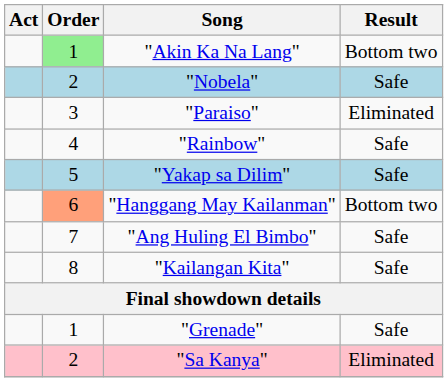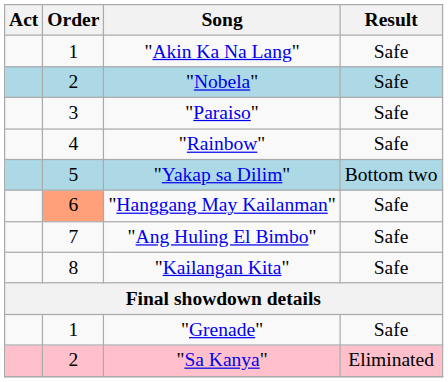"Akin Ka Na Lang" | Order: lightgreen background -> no background
"Akin Ka Na Lang" | Result: Bottom two -> Safe
"Paraiso" | Result: Eliminated -> Safe
"Yakap sa Dilim" | Result: Safe -> Bottom two
"Hanggang May Kailanman" | Result: Bottom two -> Safe
